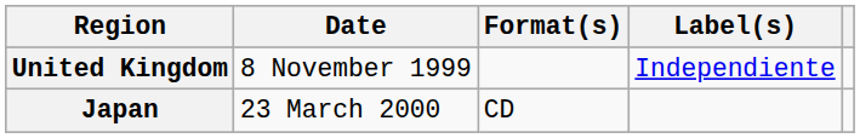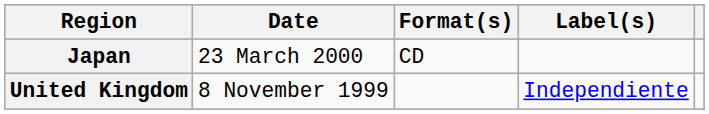rows swapped: United Kingdom <-> Japan
